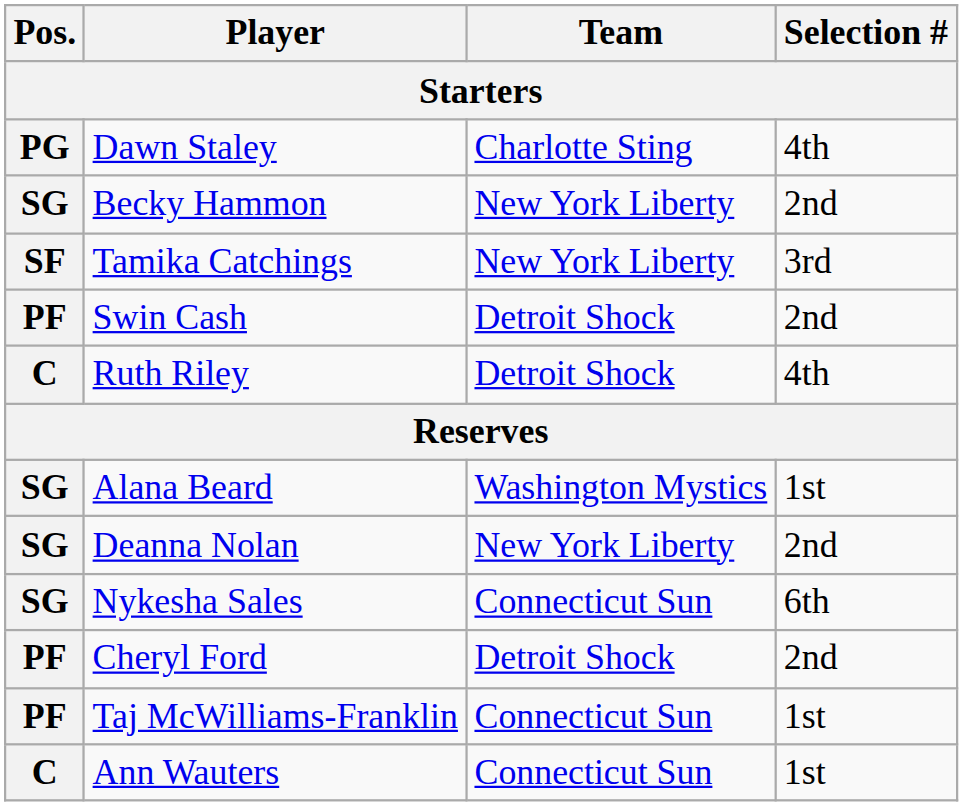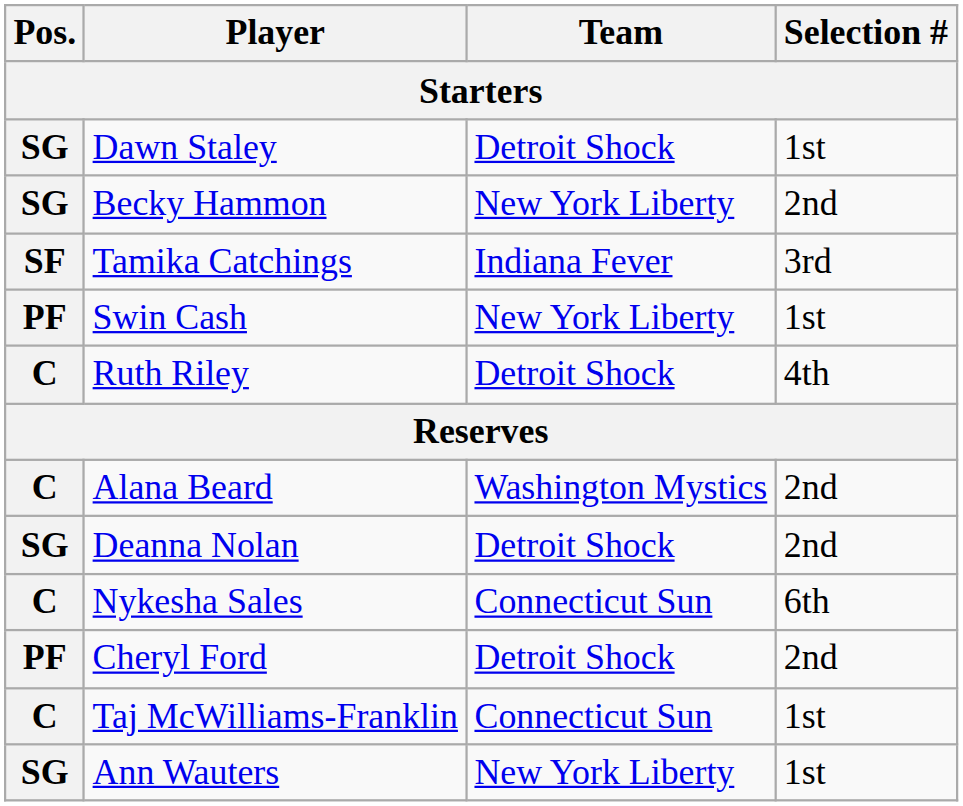Dawn Staley | Pos.: PG -> SG
Dawn Staley | Team: Charlotte Sting -> Detroit Shock
Dawn Staley | Selection #: 4th -> 1st
Tamika Catchings | Team: New York Liberty -> Indiana Fever
Swin Cash | Team: Detroit Shock -> New York Liberty
Swin Cash | Selection #: 2nd -> 1st
Alana Beard | Pos.: SG -> C
Alana Beard | Selection #: 1st -> 2nd
Deanna Nolan | Team: New York Liberty -> Detroit Shock
Nykesha Sales | Pos.: SG -> C
Taj McWilliams-Franklin | Pos.: PF -> C
Ann Wauters | Pos.: C -> SG
Ann Wauters | Team: Connecticut Sun -> New York Liberty
